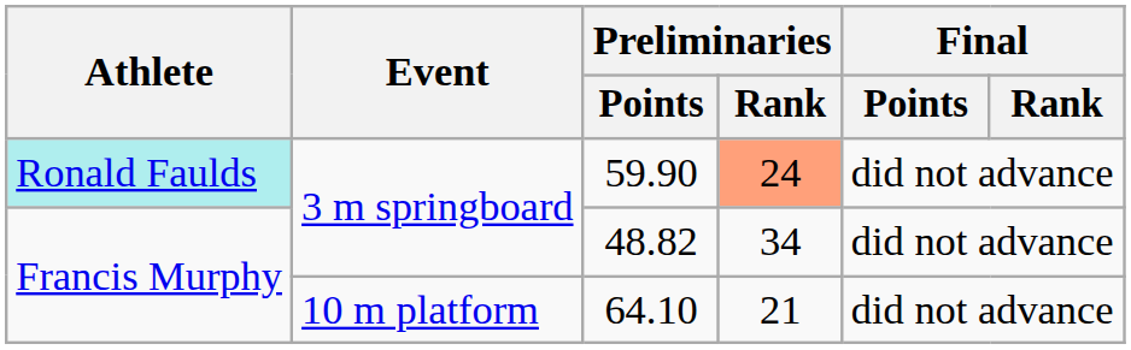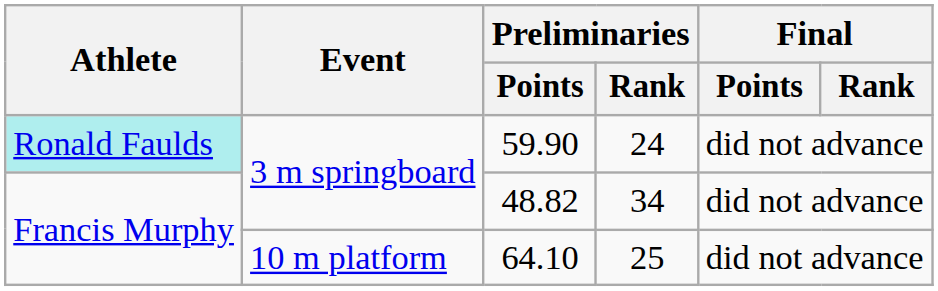59.90 | Preliminaries / Rank: lightsalmon background -> no background
64.10 | Preliminaries / Rank: 21 -> 25
